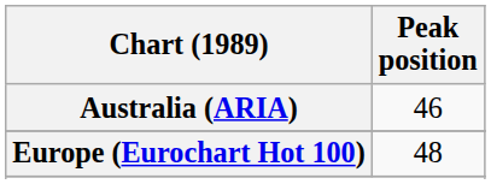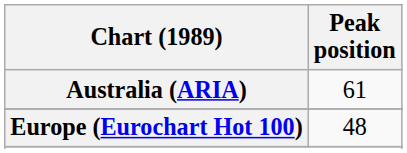Australia (ARIA) | Peak position: 46 -> 61
